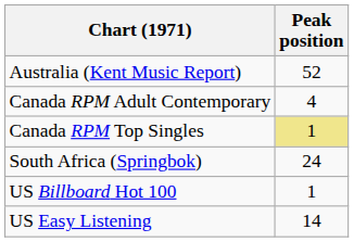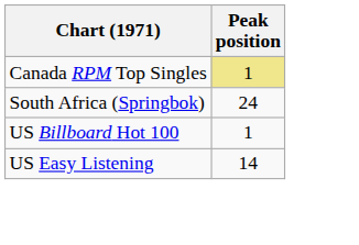- row: Australia (Kent Music Report) | 52
- row: Canada RPM Adult Contemporary | 4
